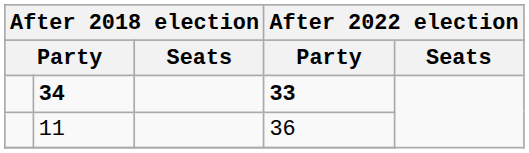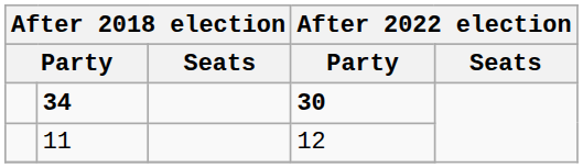34 | column 4: 33 -> 30
11 | column 4: 36 -> 12
